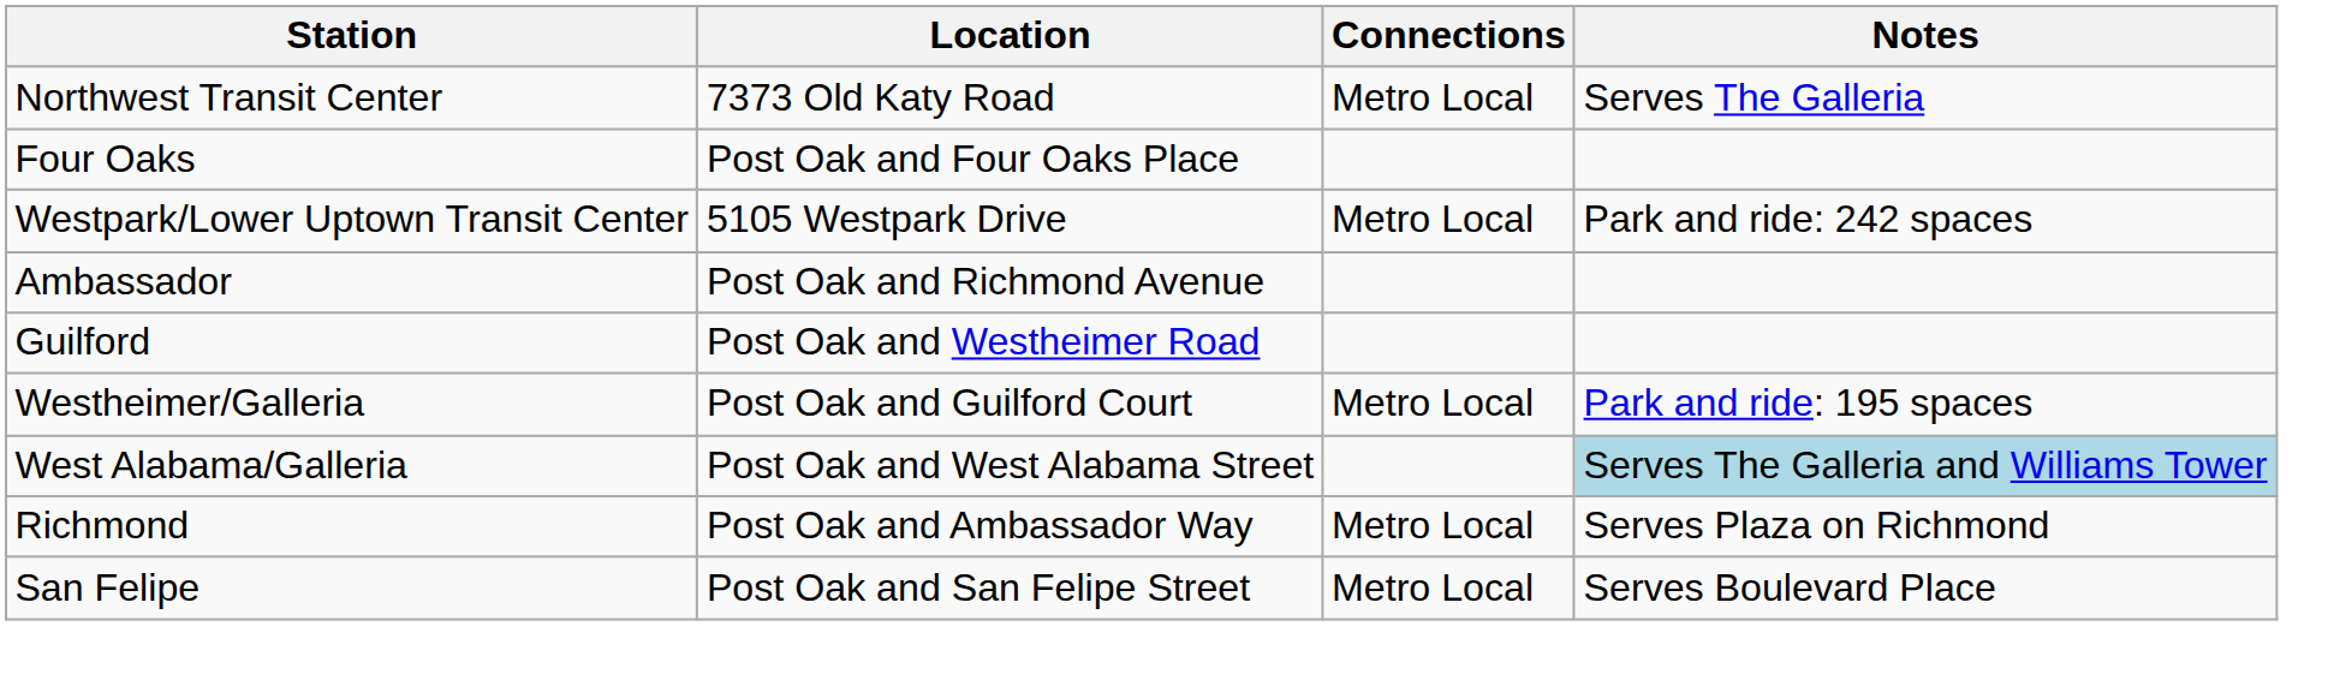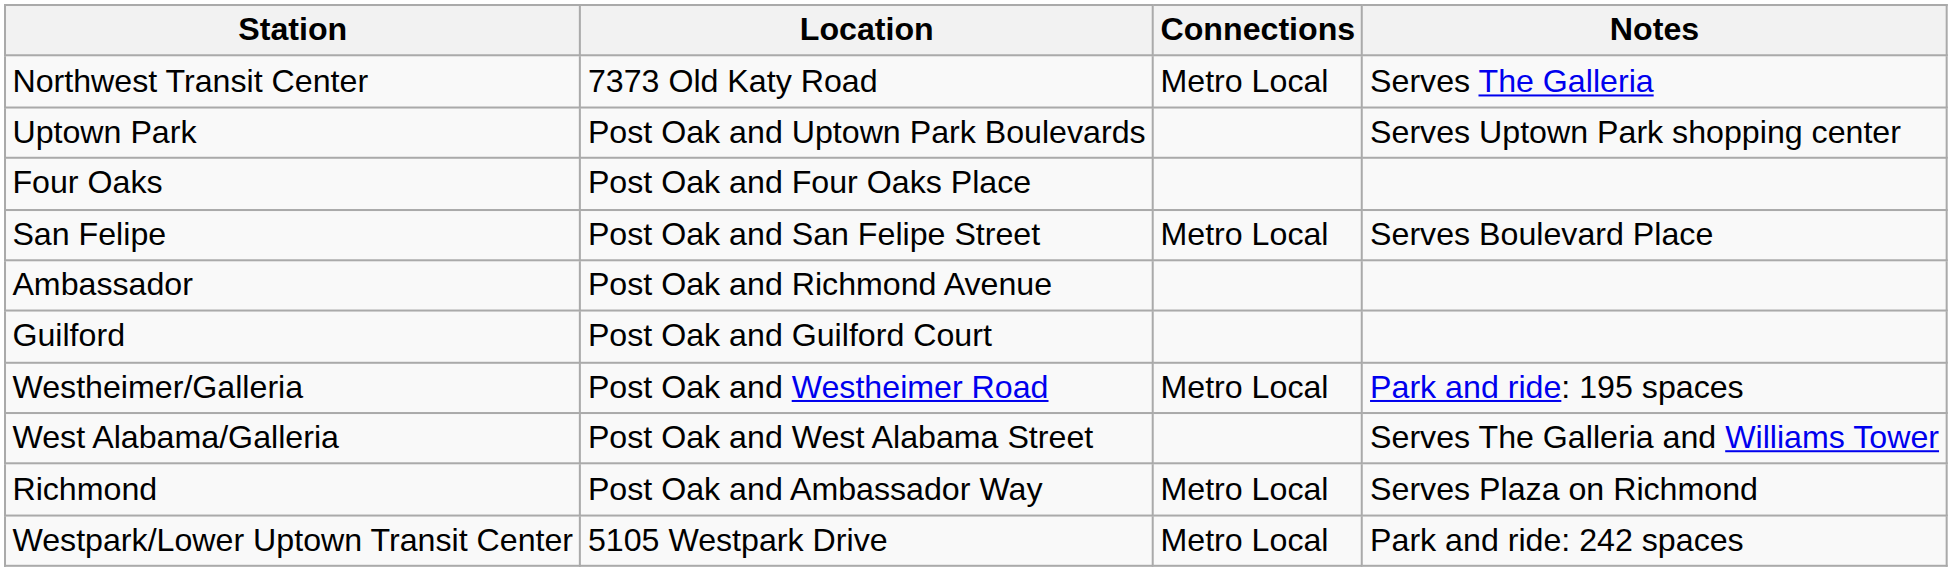+ row: Uptown Park | Post Oak and Uptown Park Boulevards | Serves Uptown Park shopping center
rows swapped: San Felipe <-> Westpark/Lower Uptown Transit Center
Guilford | Location: Post Oak and Westheimer Road -> Post Oak and Guilford Court
Westheimer/Galleria | Location: Post Oak and Guilford Court -> Post Oak and Westheimer Road
West Alabama/Galleria | Notes: lightblue background -> no background
